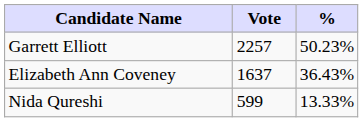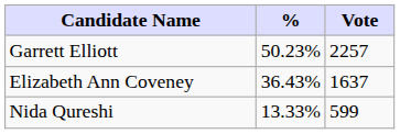columns swapped: Vote <-> %
